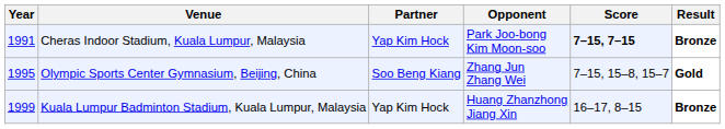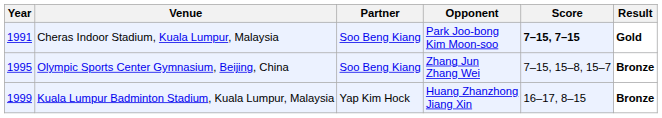Cheras Indoor Stadium, Kuala Lumpur, Malaysia | Partner: Yap Kim Hock -> Soo Beng Kiang
Cheras Indoor Stadium, Kuala Lumpur, Malaysia | Result: Bronze -> Gold
Olympic Sports Center Gymnasium, Beijing, China | Result: Gold -> Bronze
